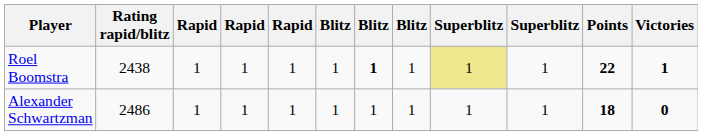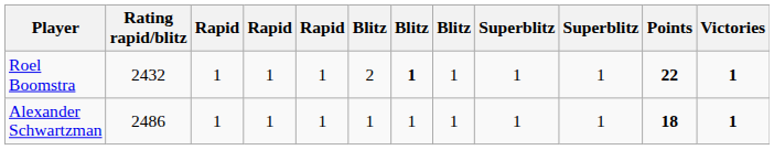Roel Boomstra | Rating rapid/blitz: 2438 -> 2432
Roel Boomstra | column 6: 1 -> 2
Roel Boomstra | column 9: khaki background -> no background
Alexander Schwartzman | Victories: 0 -> 1
